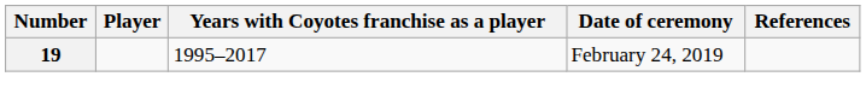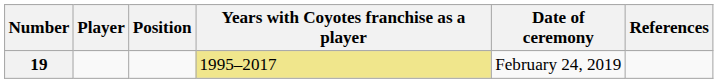+ column: Position
19 | Years with Coyotes franchise as a player: no background -> khaki background
